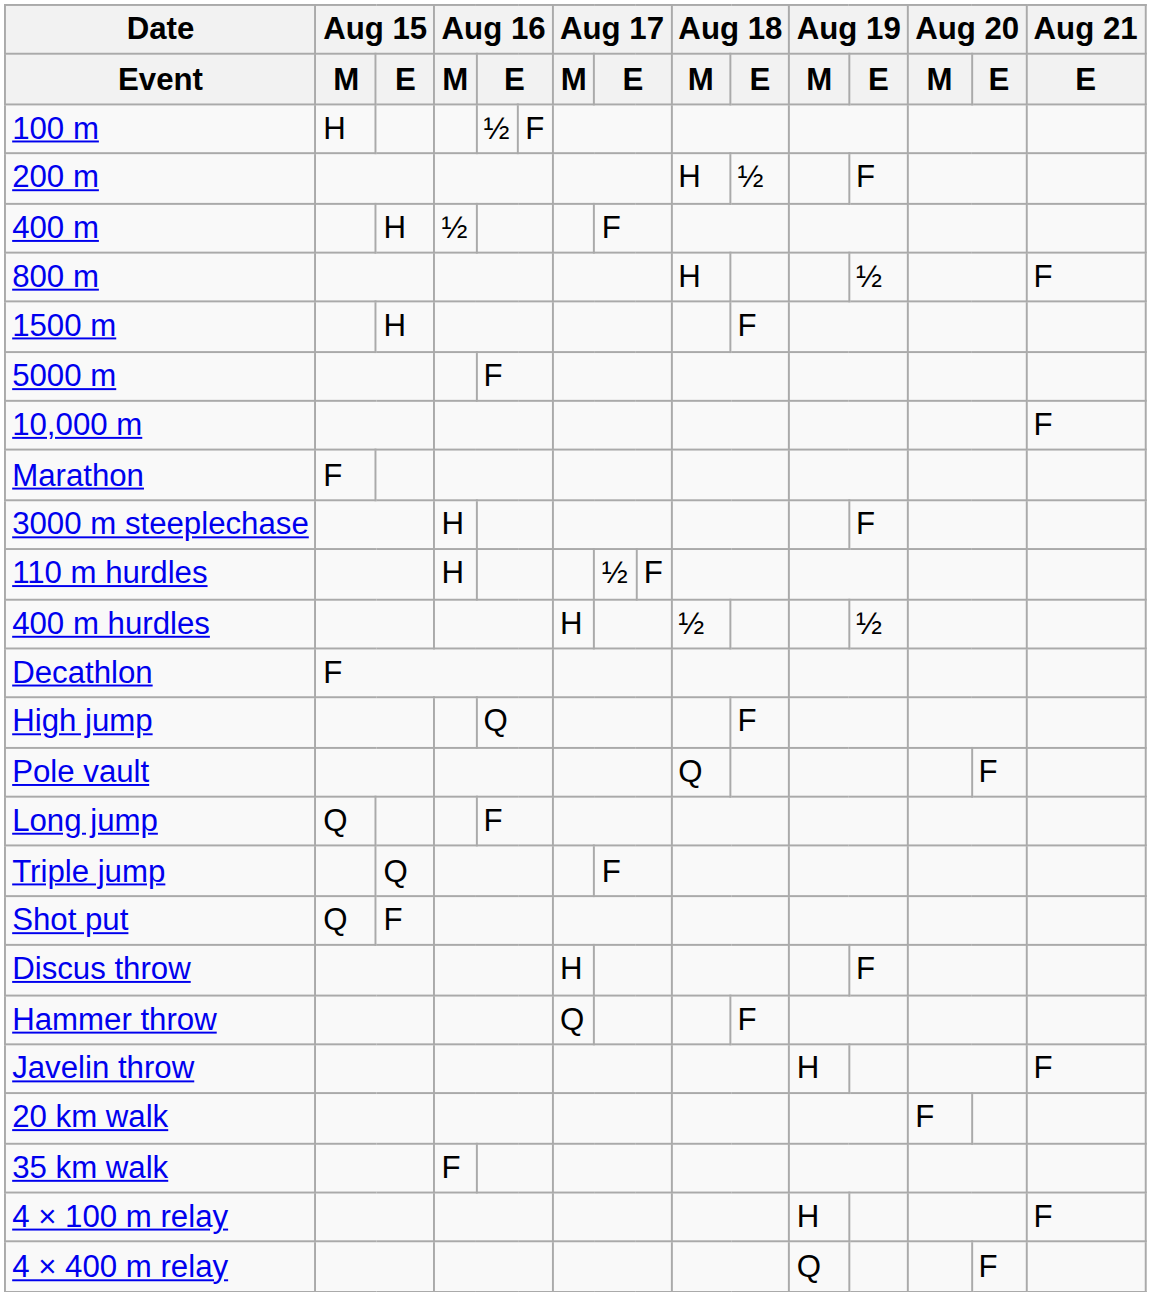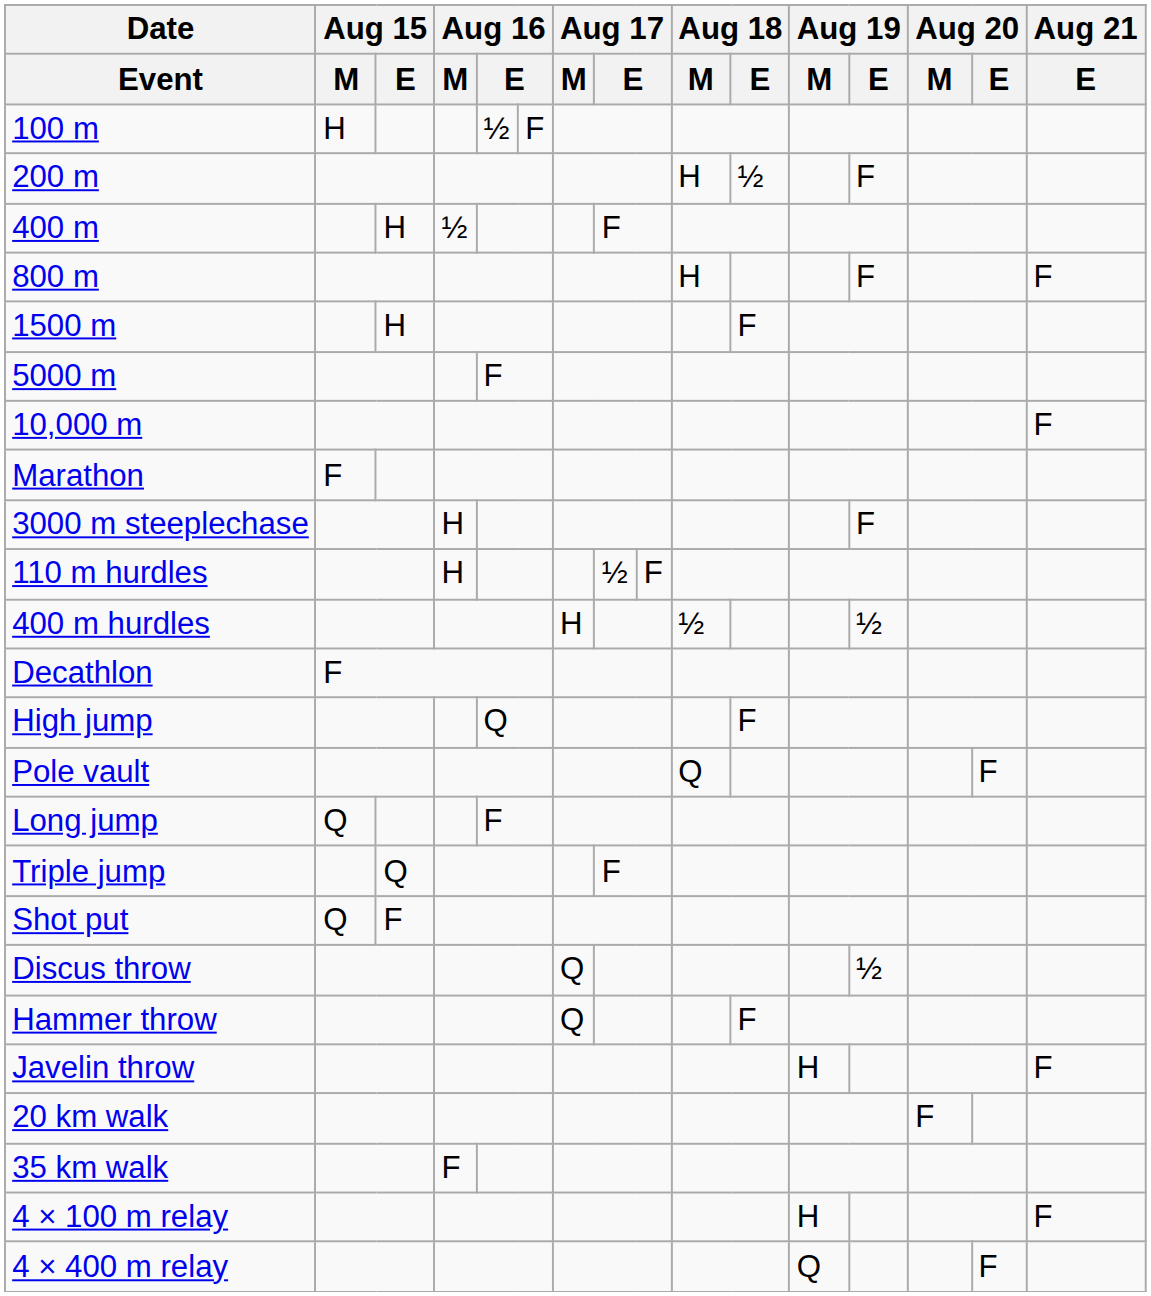800 m | Aug 19 / E: ½ -> F
Discus throw | Aug 17 / M: H -> Q
Discus throw | Aug 19 / E: F -> ½
